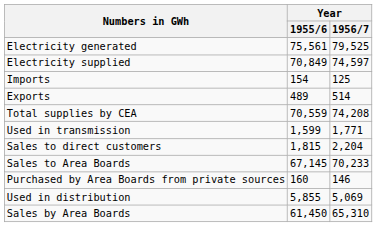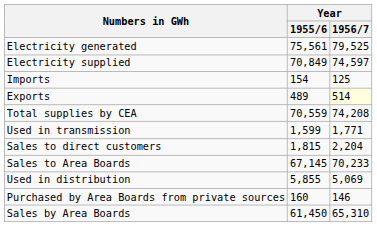Exports | Year / 1956/7: no background -> lightyellow background
rows swapped: Purchased by Area Boards from private sources <-> Used in distribution
